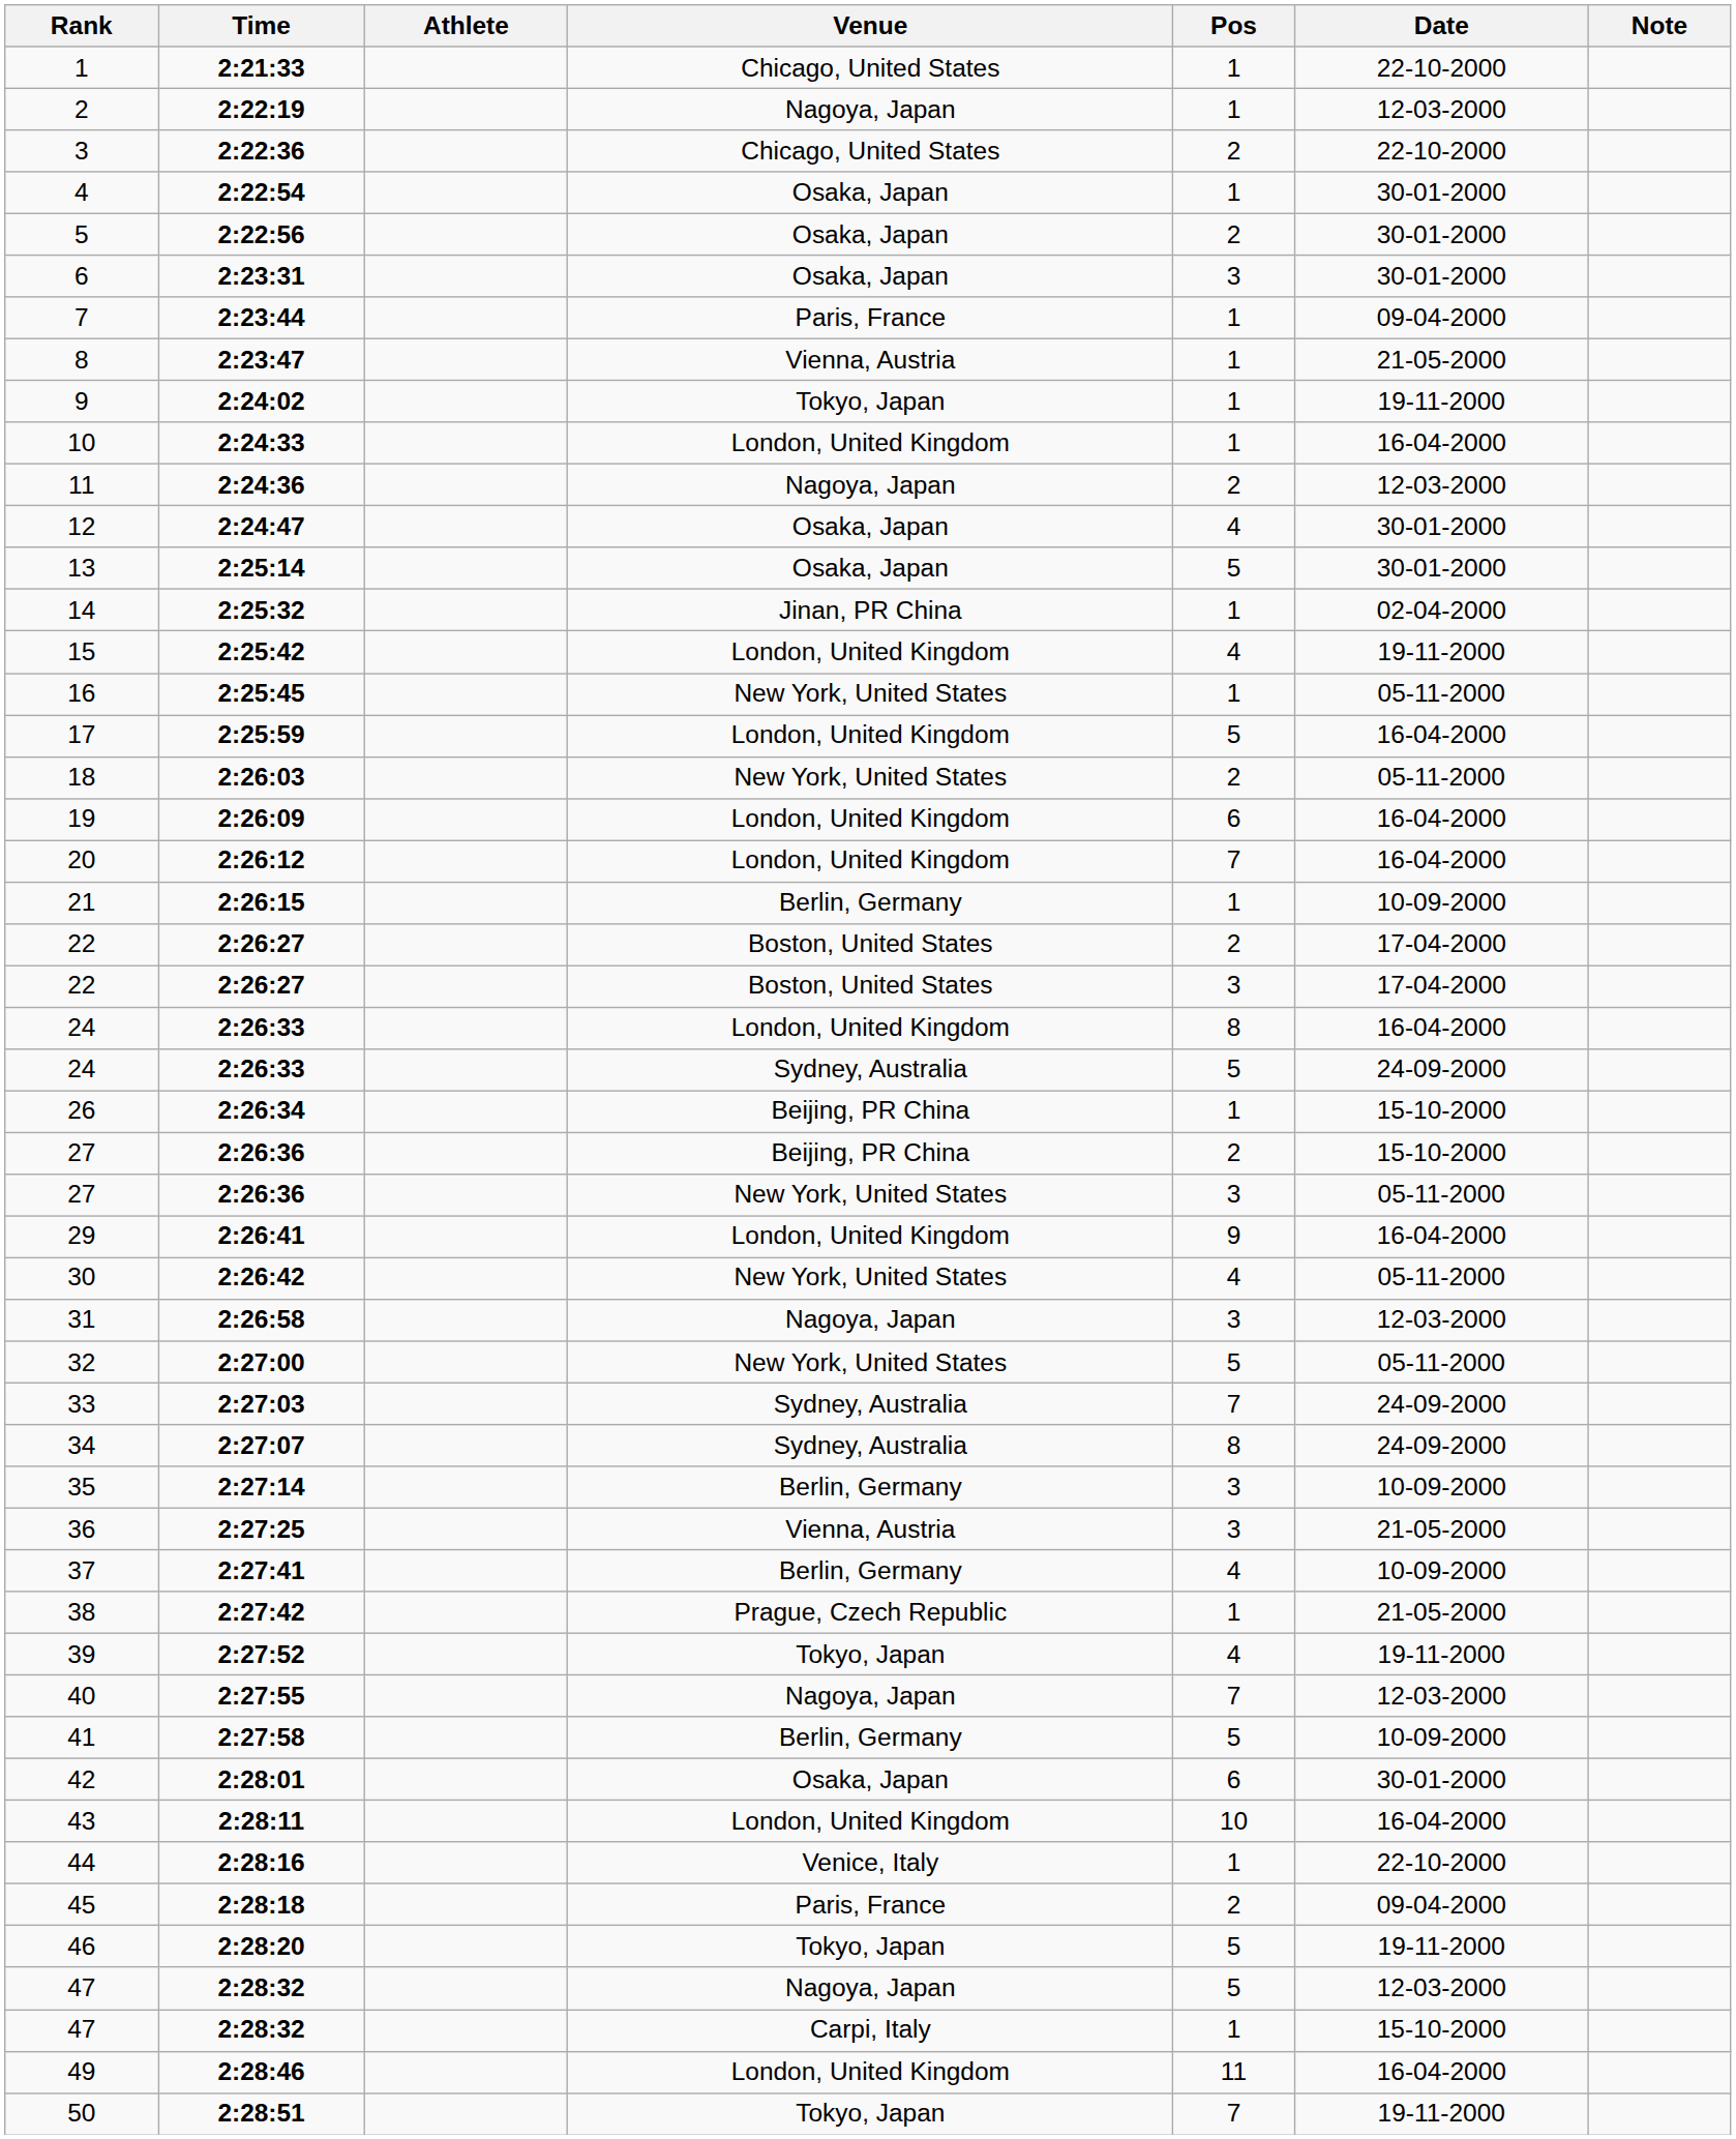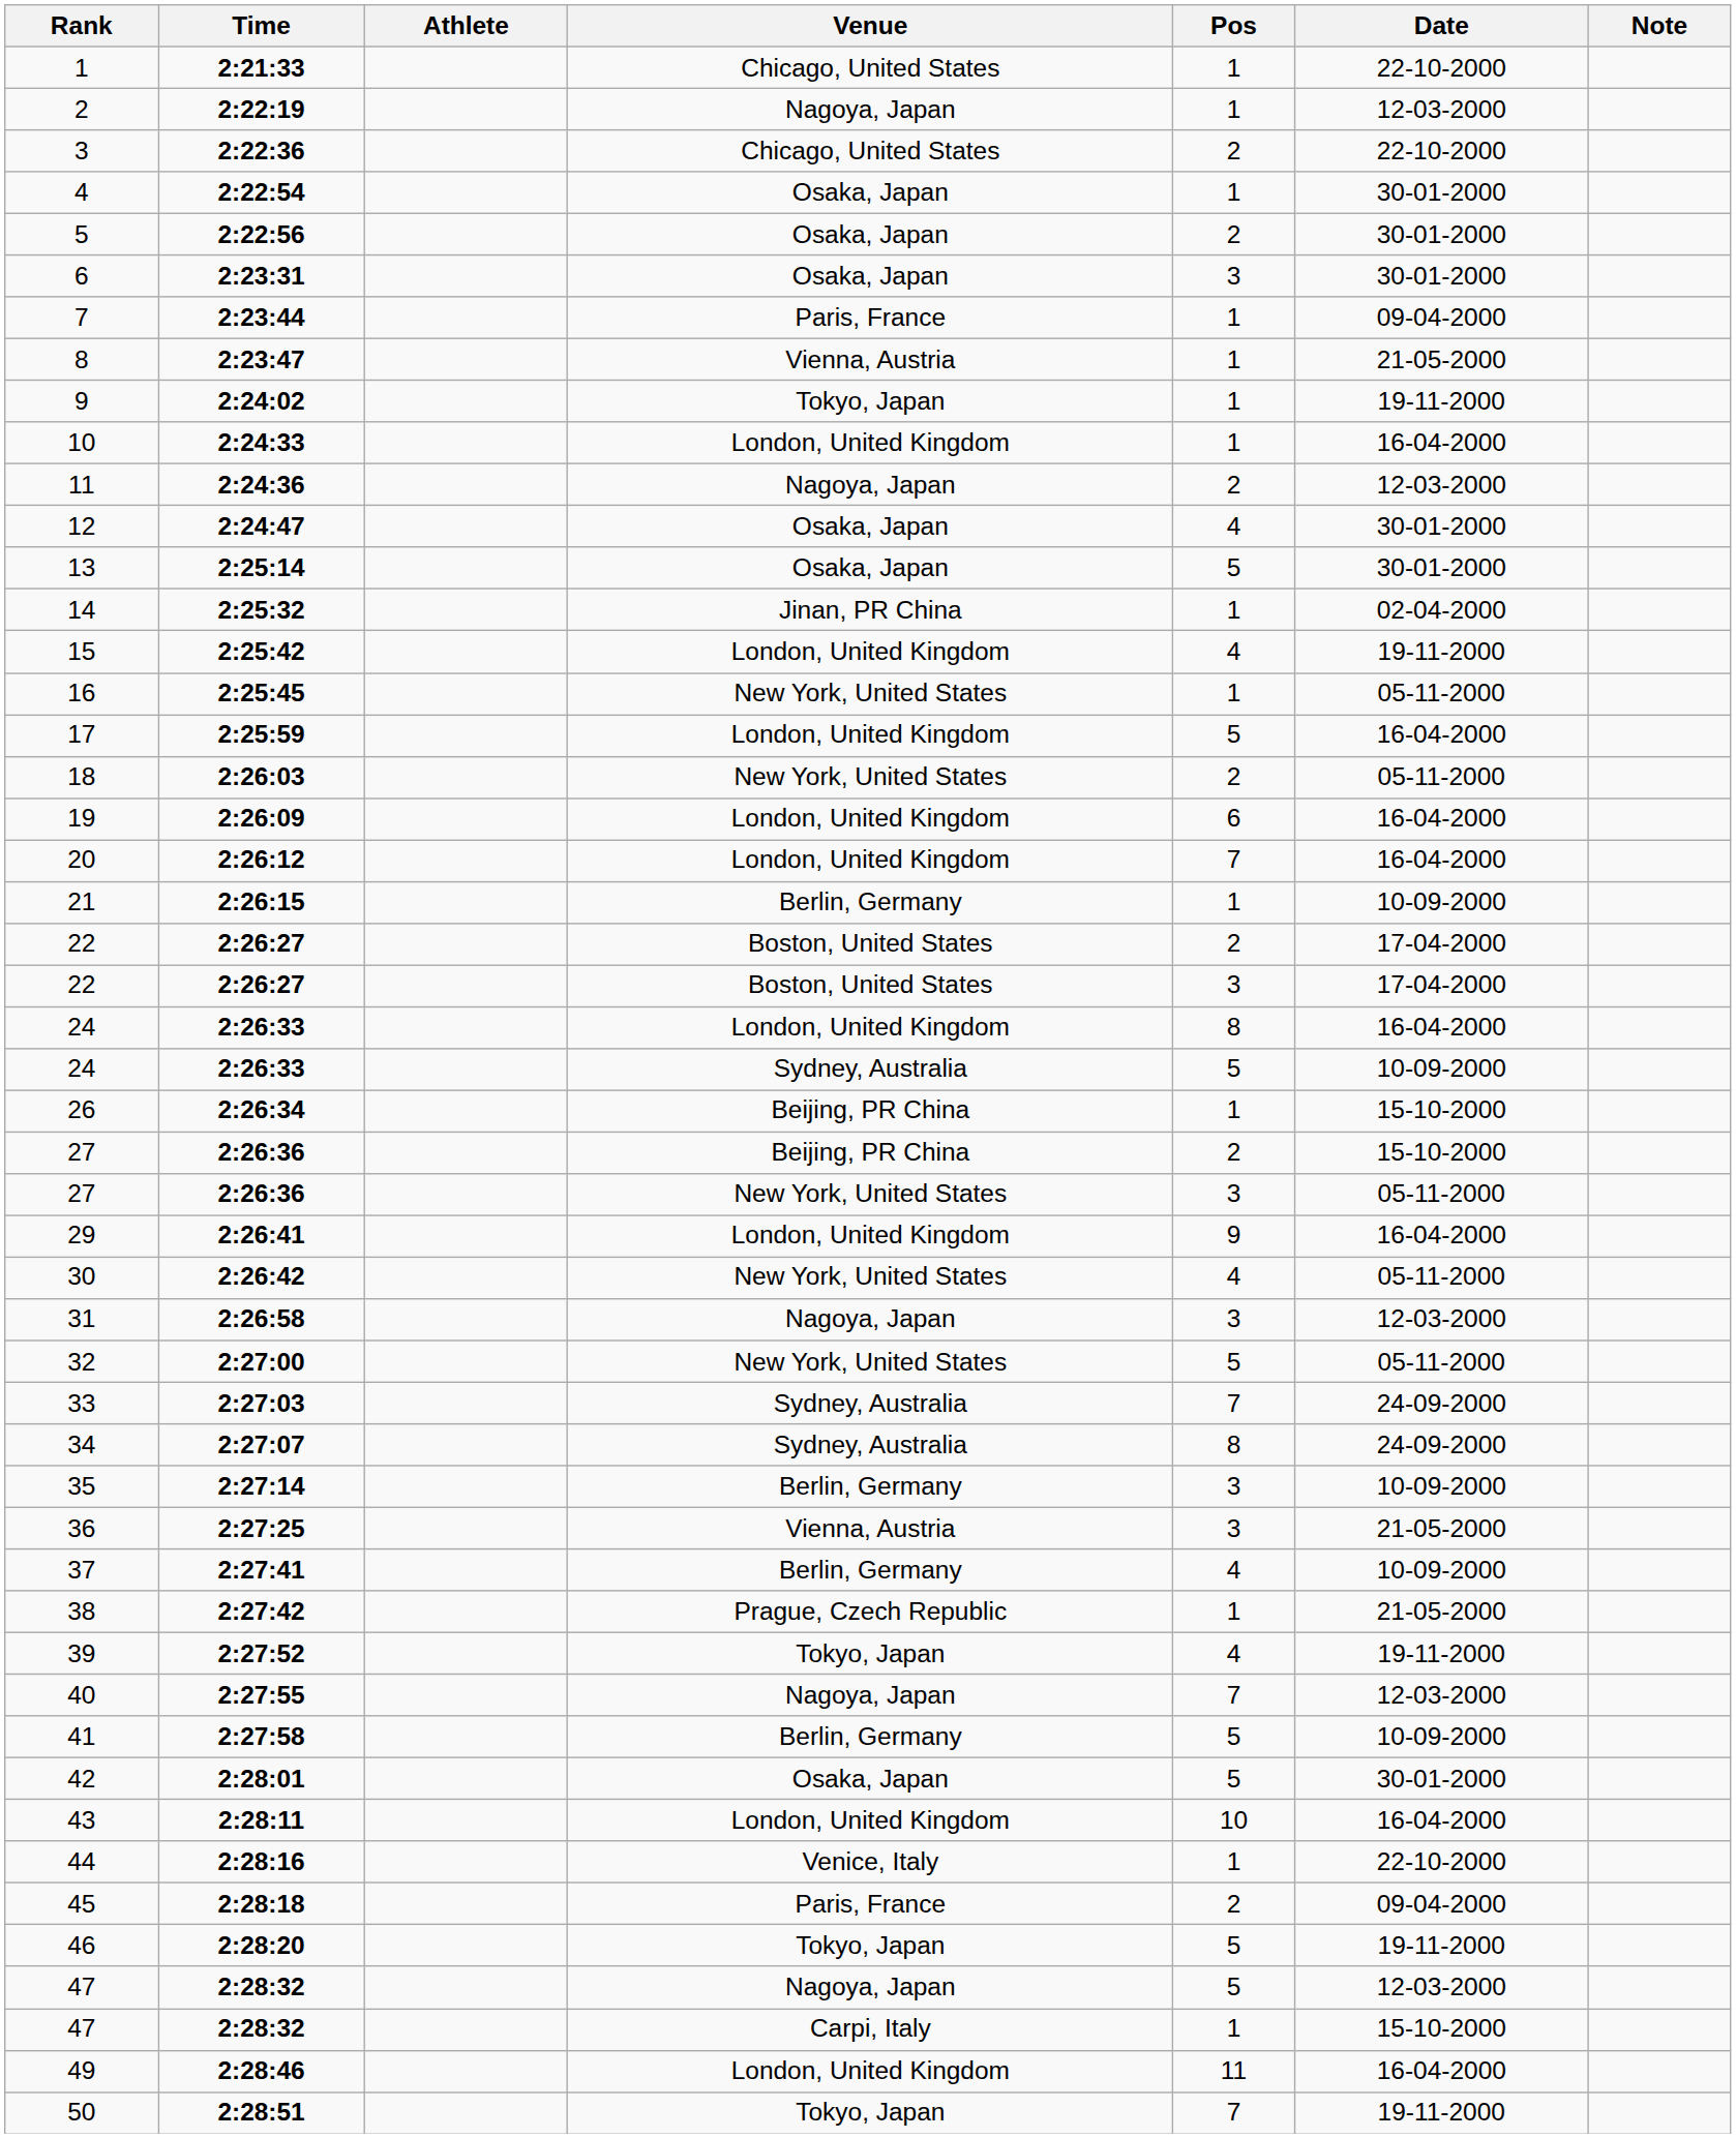24 / Sydney, Australia | Date: 24-09-2000 -> 10-09-2000
42 | Pos: 6 -> 5
